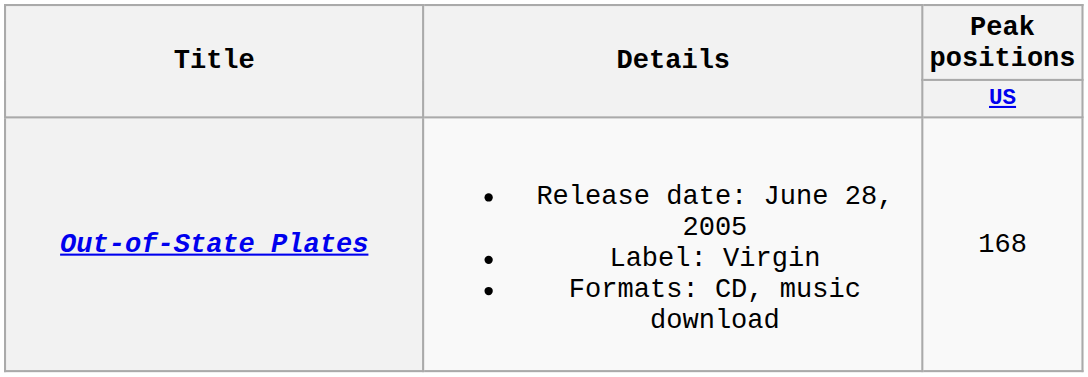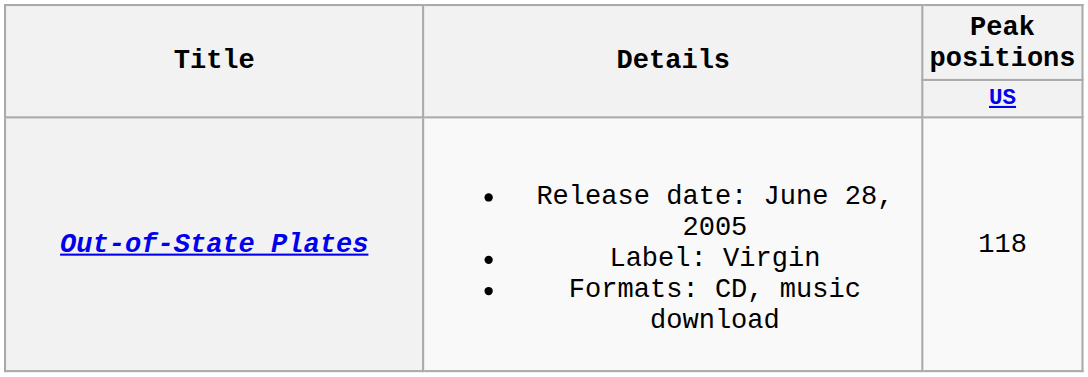Out-of-State Plates | Peak positions / US: 168 -> 118
